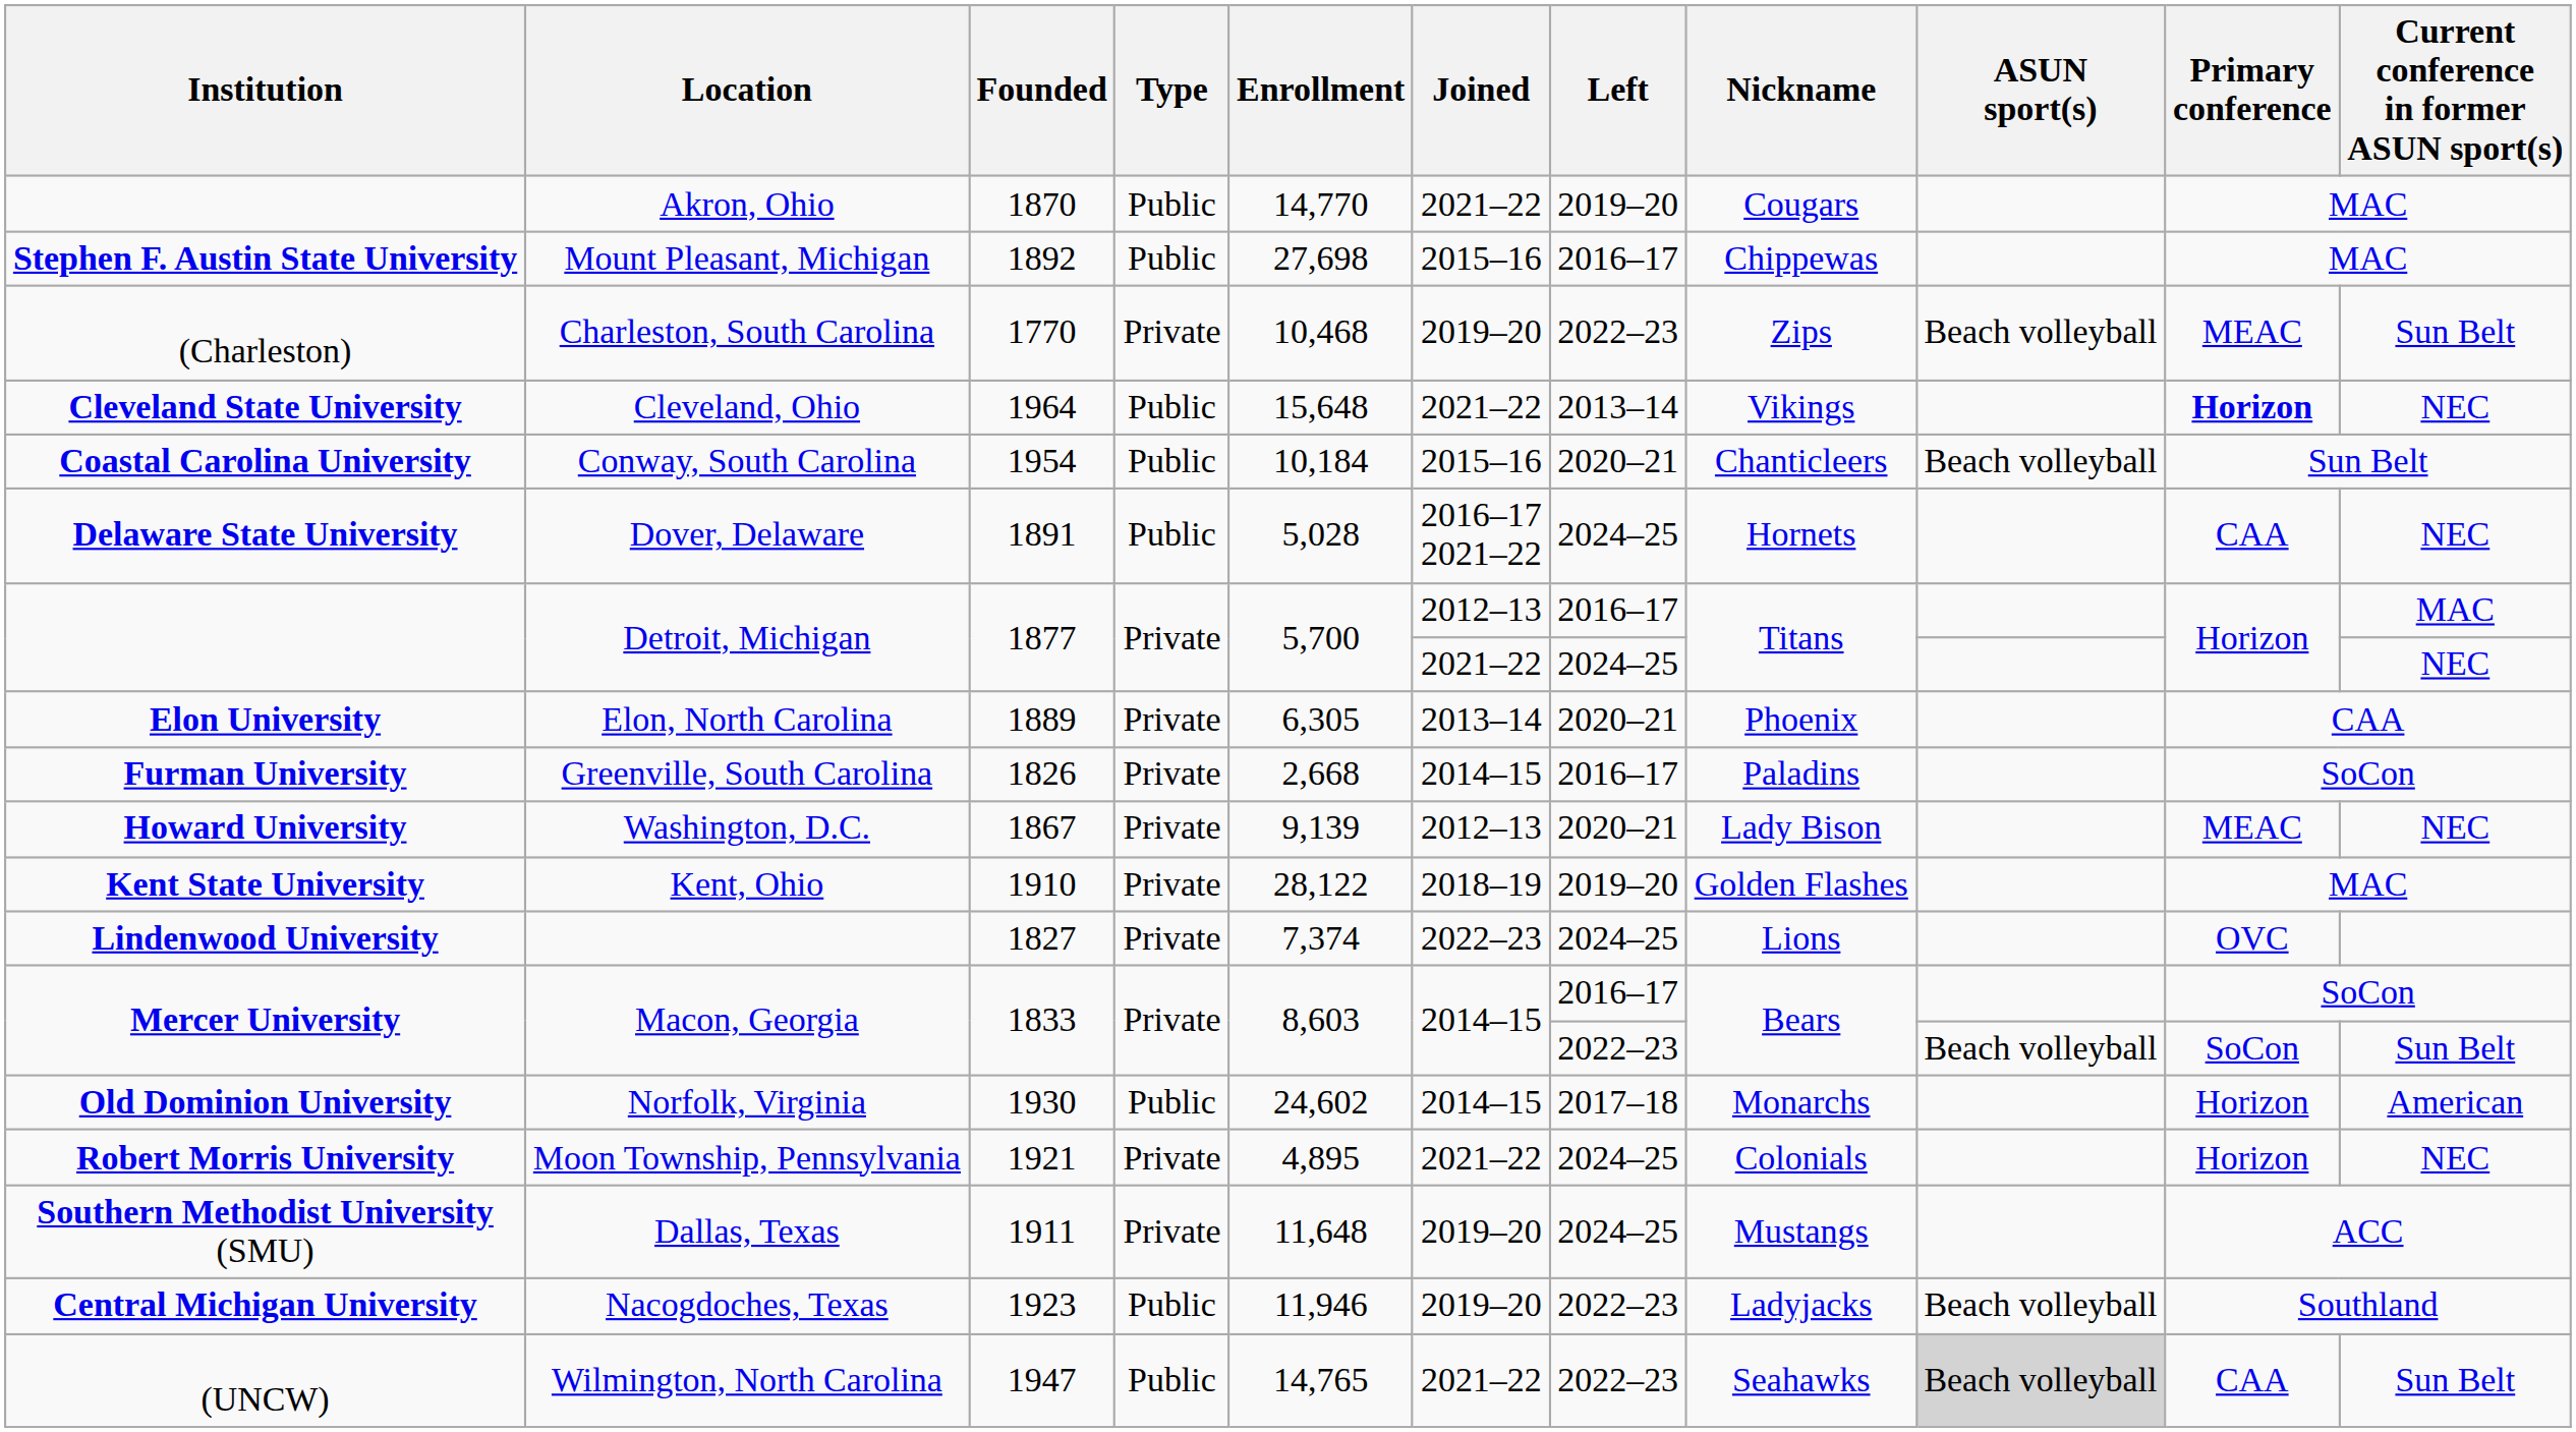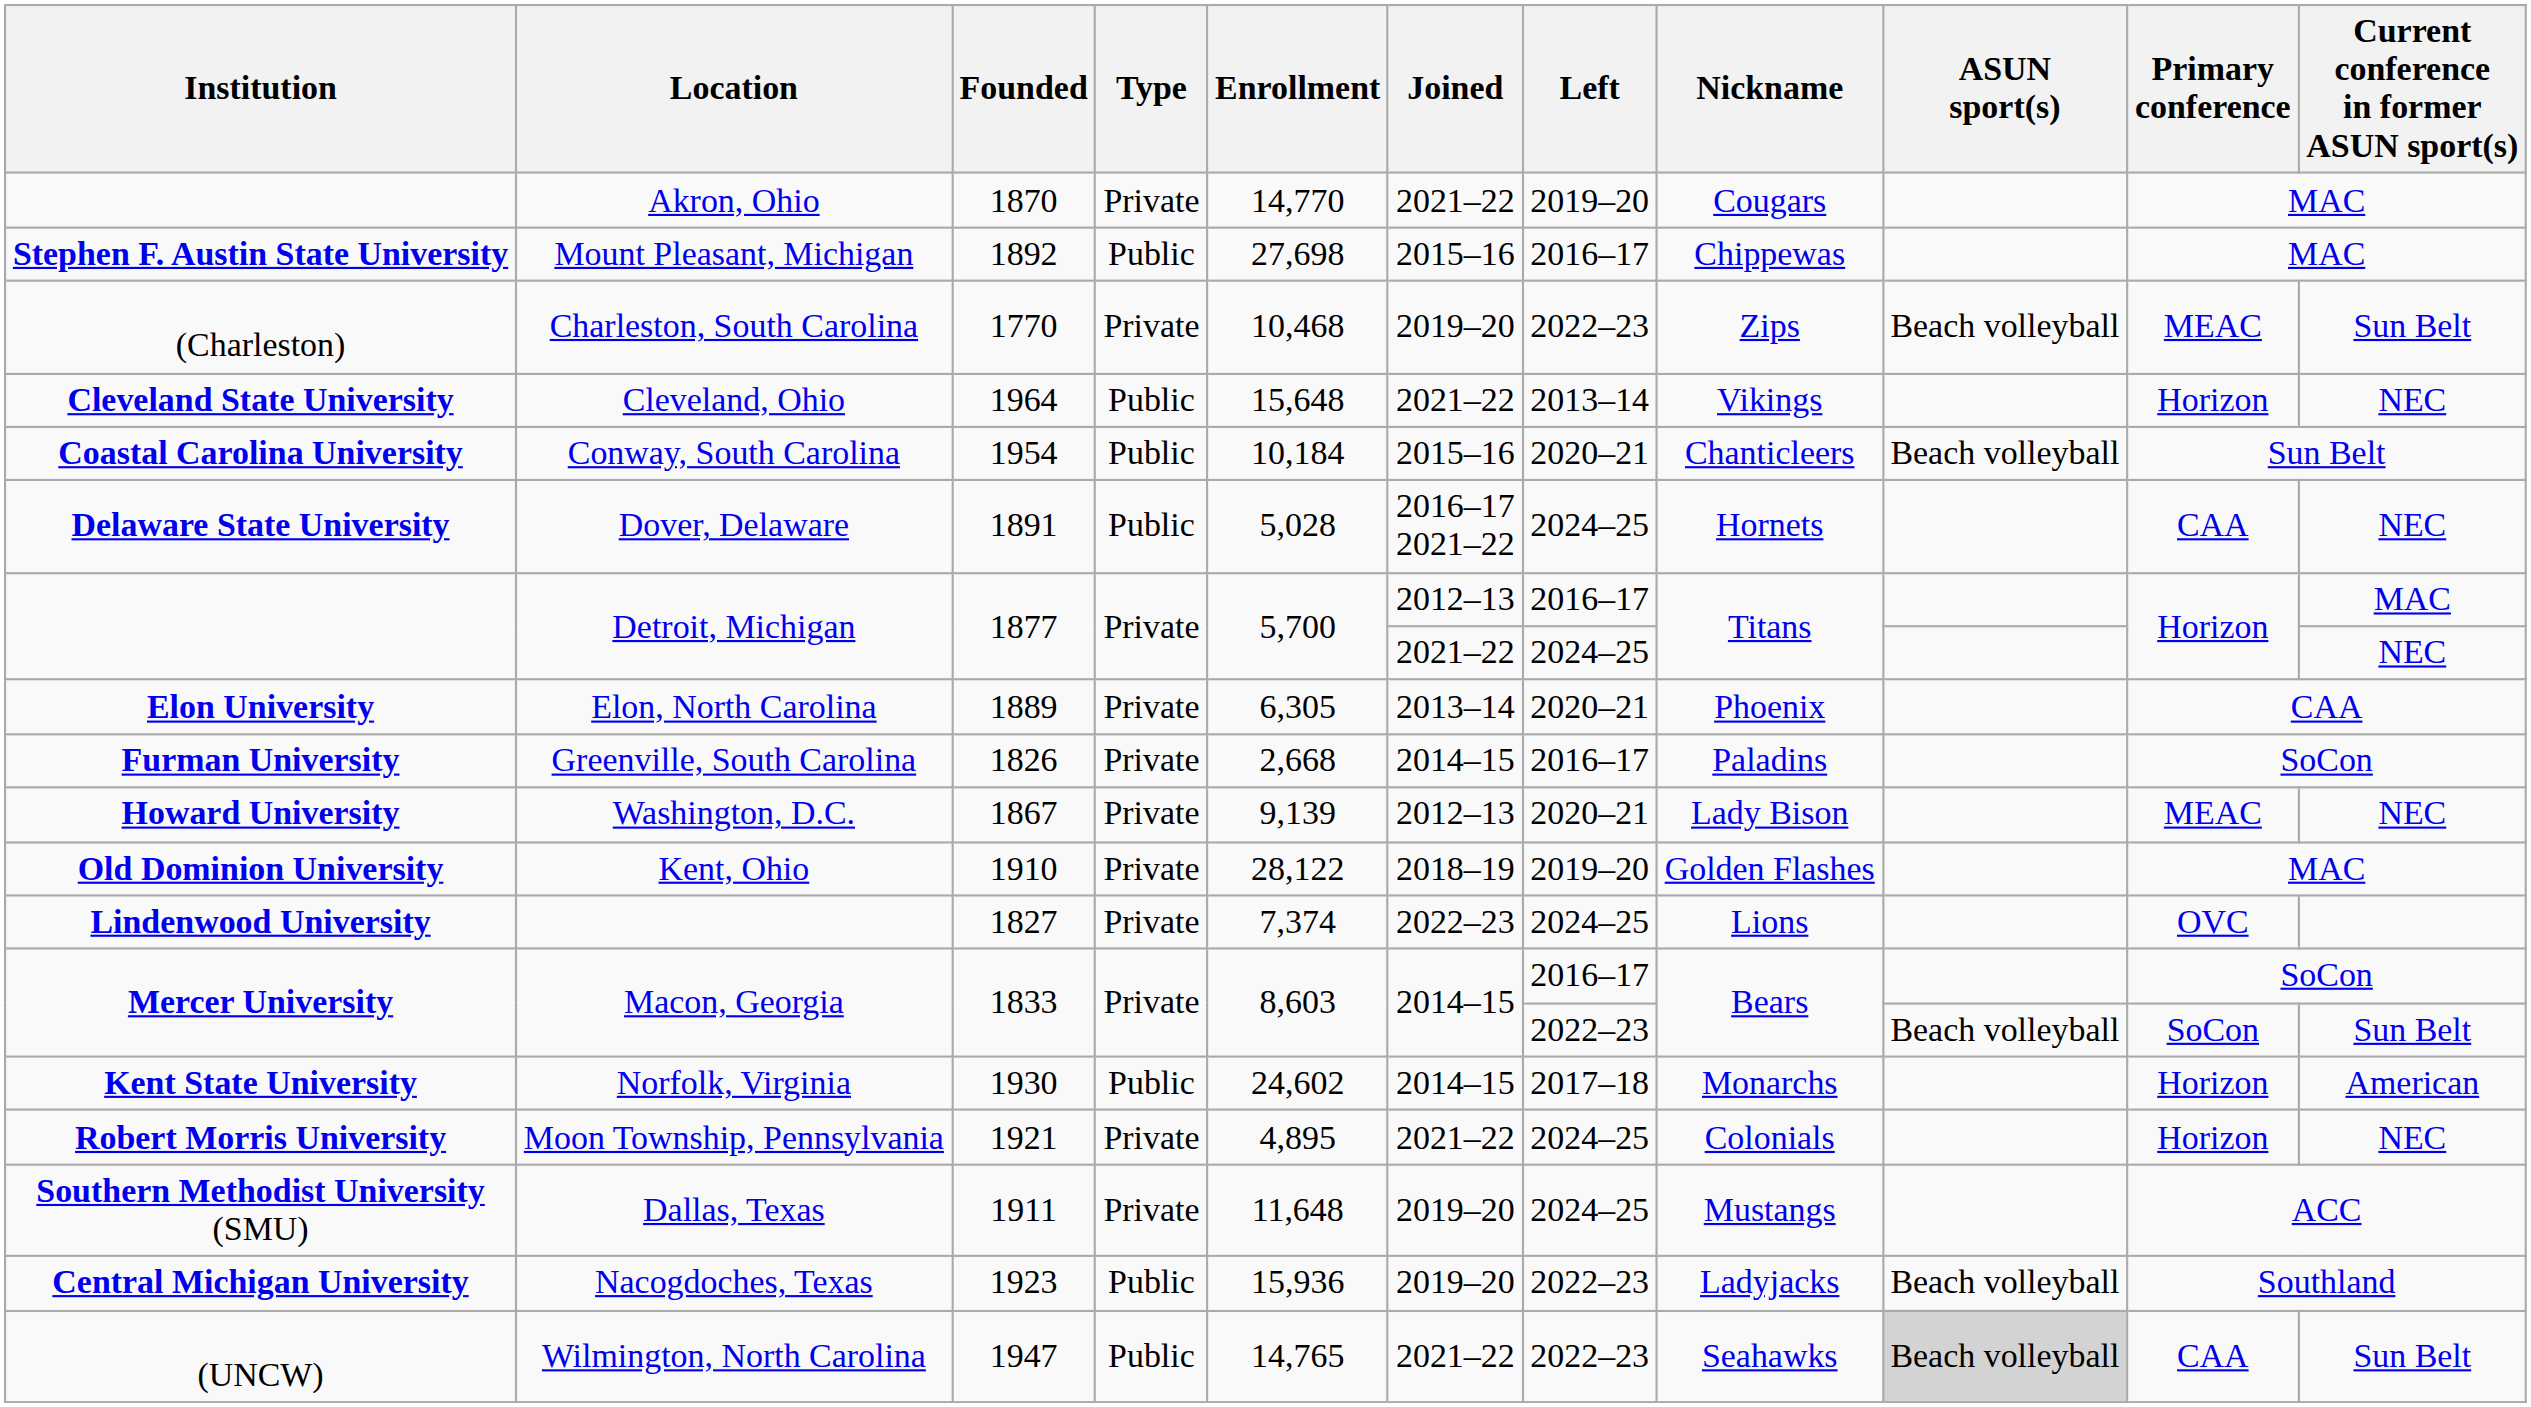Akron, Ohio | Type: Public -> Private
Cleveland, Ohio | Primary conference: bold -> normal
Kent, Ohio | Institution: Kent State University -> Old Dominion University
Norfolk, Virginia | Institution: Old Dominion University -> Kent State University
Nacogdoches, Texas | Enrollment: 11,946 -> 15,936
